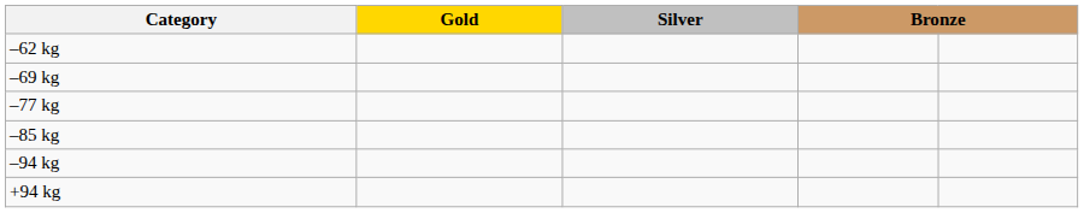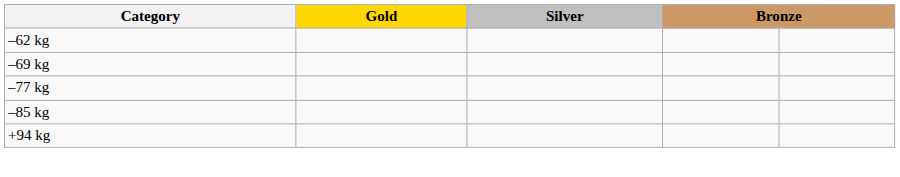- row: –94 kg
